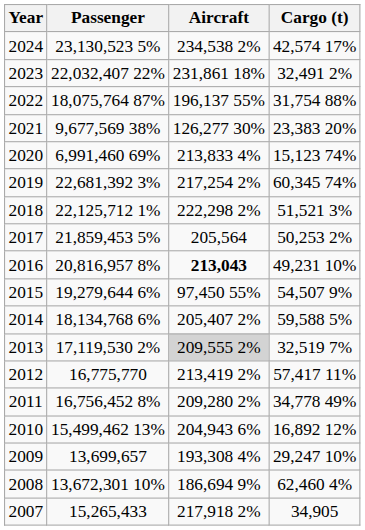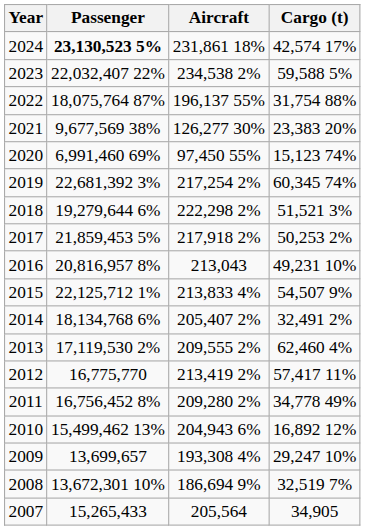2024 | Passenger: normal -> bold
2024 | Aircraft: 234,538 2% -> 231,861 18%
2023 | Aircraft: 231,861 18% -> 234,538 2%
2023 | Cargo (t): 32,491 2% -> 59,588 5%
2020 | Aircraft: 213,833 4% -> 97,450 55%
2018 | Passenger: 22,125,712 1% -> 19,279,644 6%
2017 | Aircraft: 205,564 -> 217,918 2%
2016 | Aircraft: bold -> normal
2015 | Passenger: 19,279,644 6% -> 22,125,712 1%
2015 | Aircraft: 97,450 55% -> 213,833 4%
2014 | Cargo (t): 59,588 5% -> 32,491 2%
2013 | Aircraft: lightgrey background -> no background
2013 | Cargo (t): 32,519 7% -> 62,460 4%
2008 | Cargo (t): 62,460 4% -> 32,519 7%
2007 | Aircraft: 217,918 2% -> 205,564
